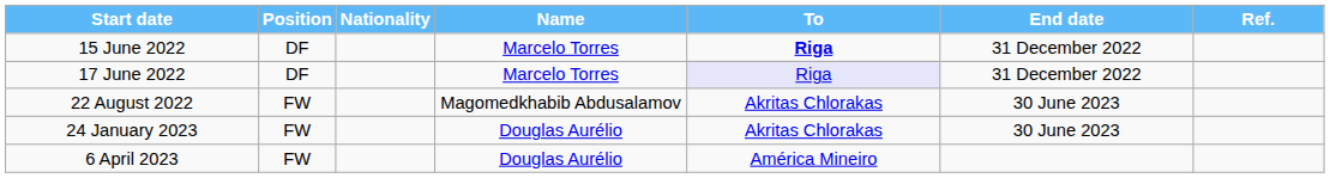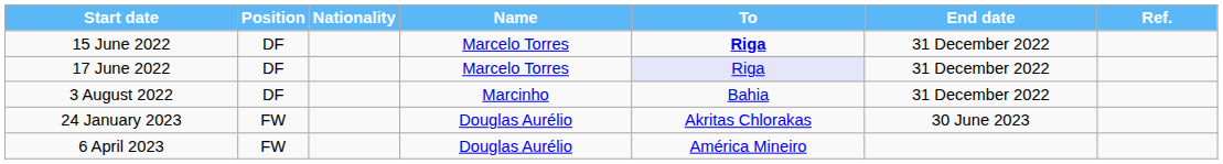+ row: 3 August 2022 | DF | Marcinho | Bahia | 31 December 2022
- row: 22 August 2022 | FW | Magomedkhabib Abdusalamov | Akritas Chlorakas | 30 June 2023
